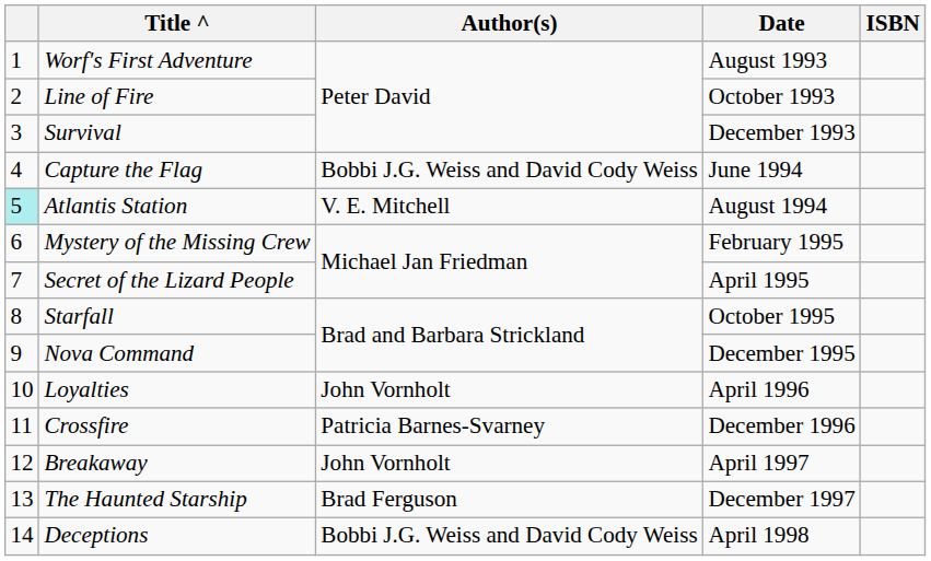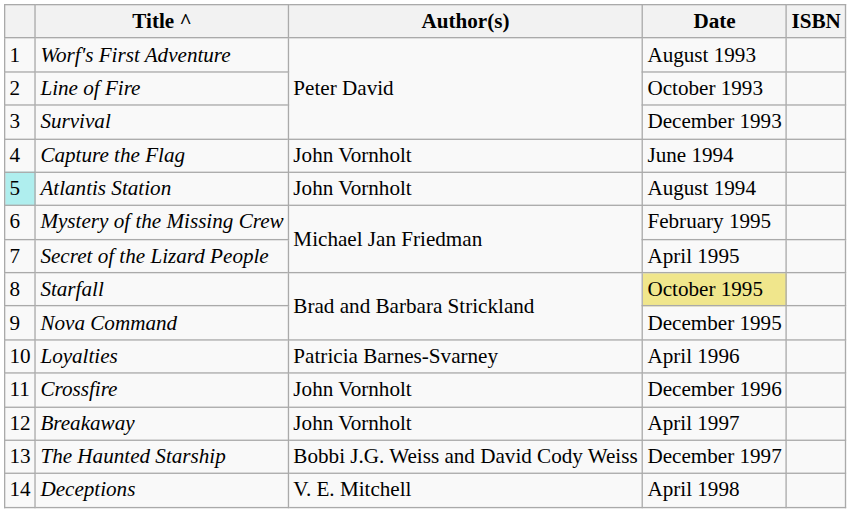Capture the Flag | Author(s): Bobbi J.G. Weiss and David Cody Weiss -> John Vornholt
Atlantis Station | Author(s): V. E. Mitchell -> John Vornholt
Starfall | Date: no background -> khaki background
Loyalties | Author(s): John Vornholt -> Patricia Barnes-Svarney
Crossfire | Author(s): Patricia Barnes-Svarney -> John Vornholt
The Haunted Starship | Author(s): Brad Ferguson -> Bobbi J.G. Weiss and David Cody Weiss
Deceptions | Author(s): Bobbi J.G. Weiss and David Cody Weiss -> V. E. Mitchell
